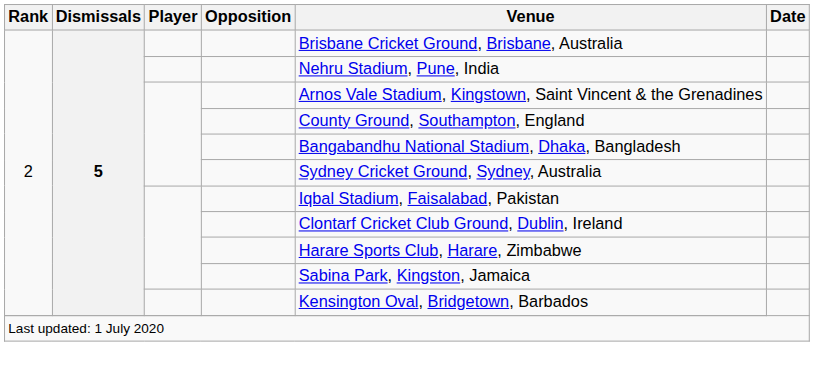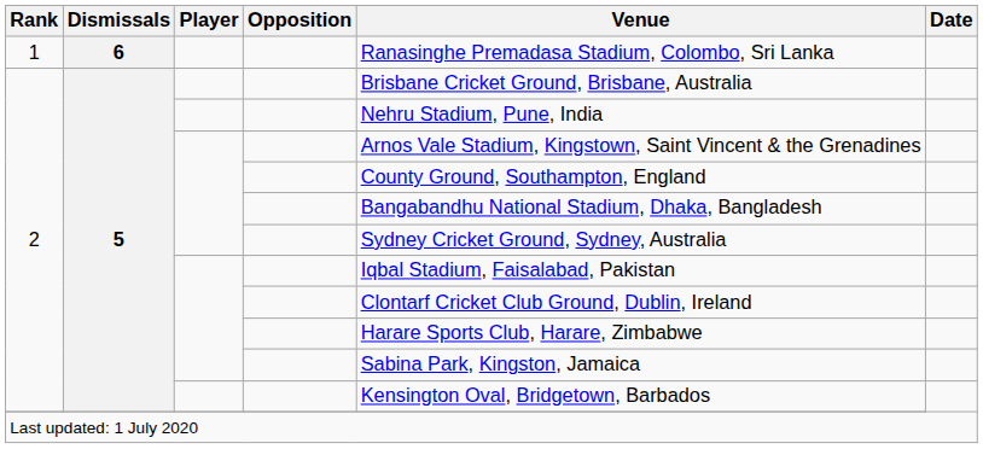+ row: 1 | 6 | Ranasinghe Premadasa Stadium, Colombo, Sri Lanka
